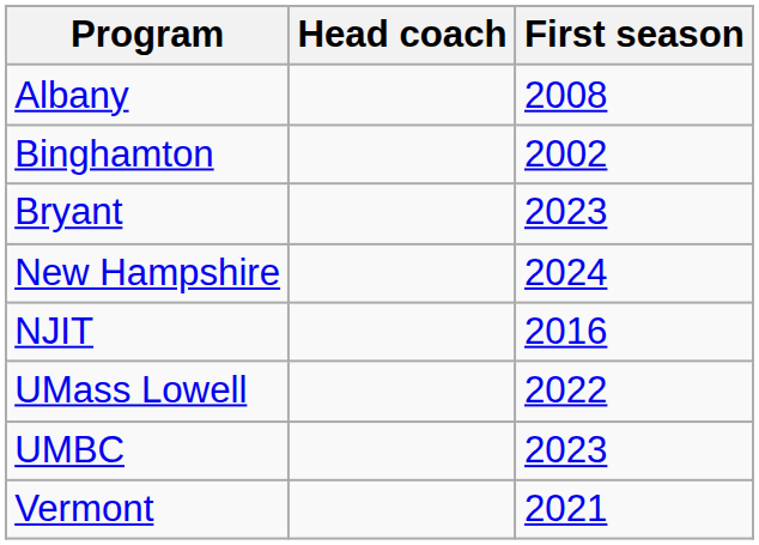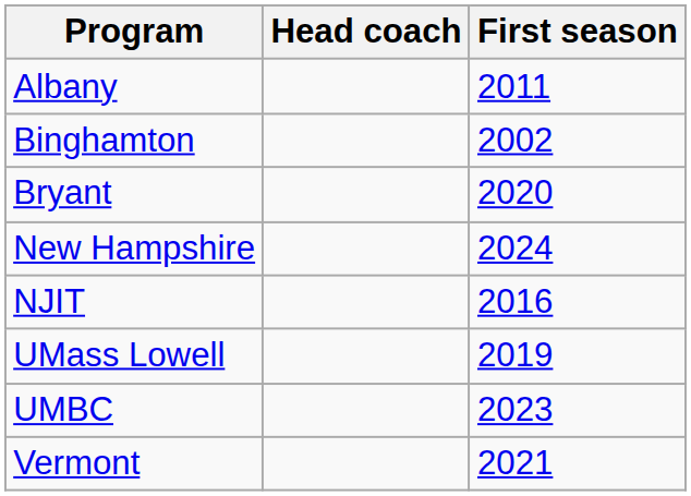Albany | First season: 2008 -> 2011
Bryant | First season: 2023 -> 2020
UMass Lowell | First season: 2022 -> 2019
